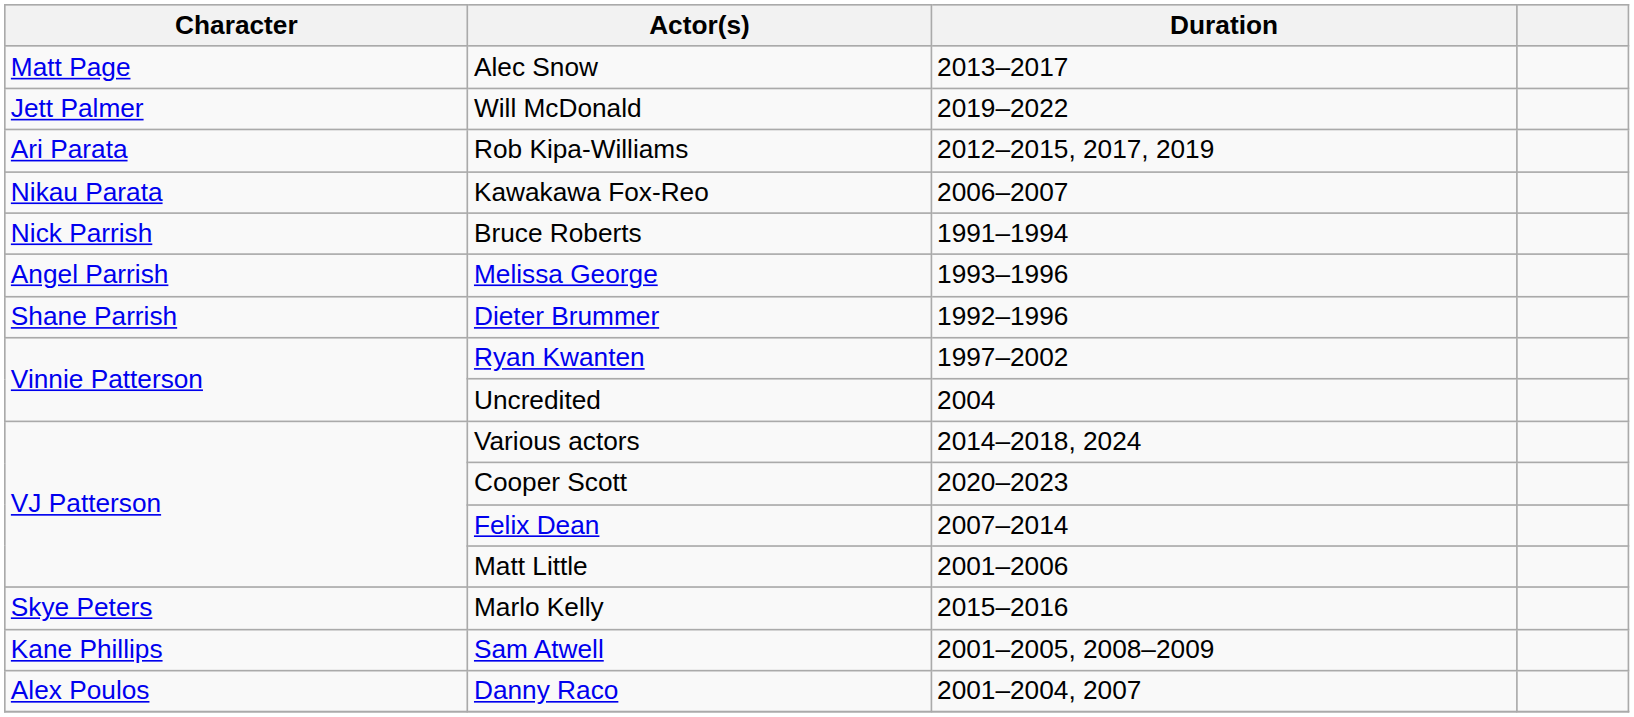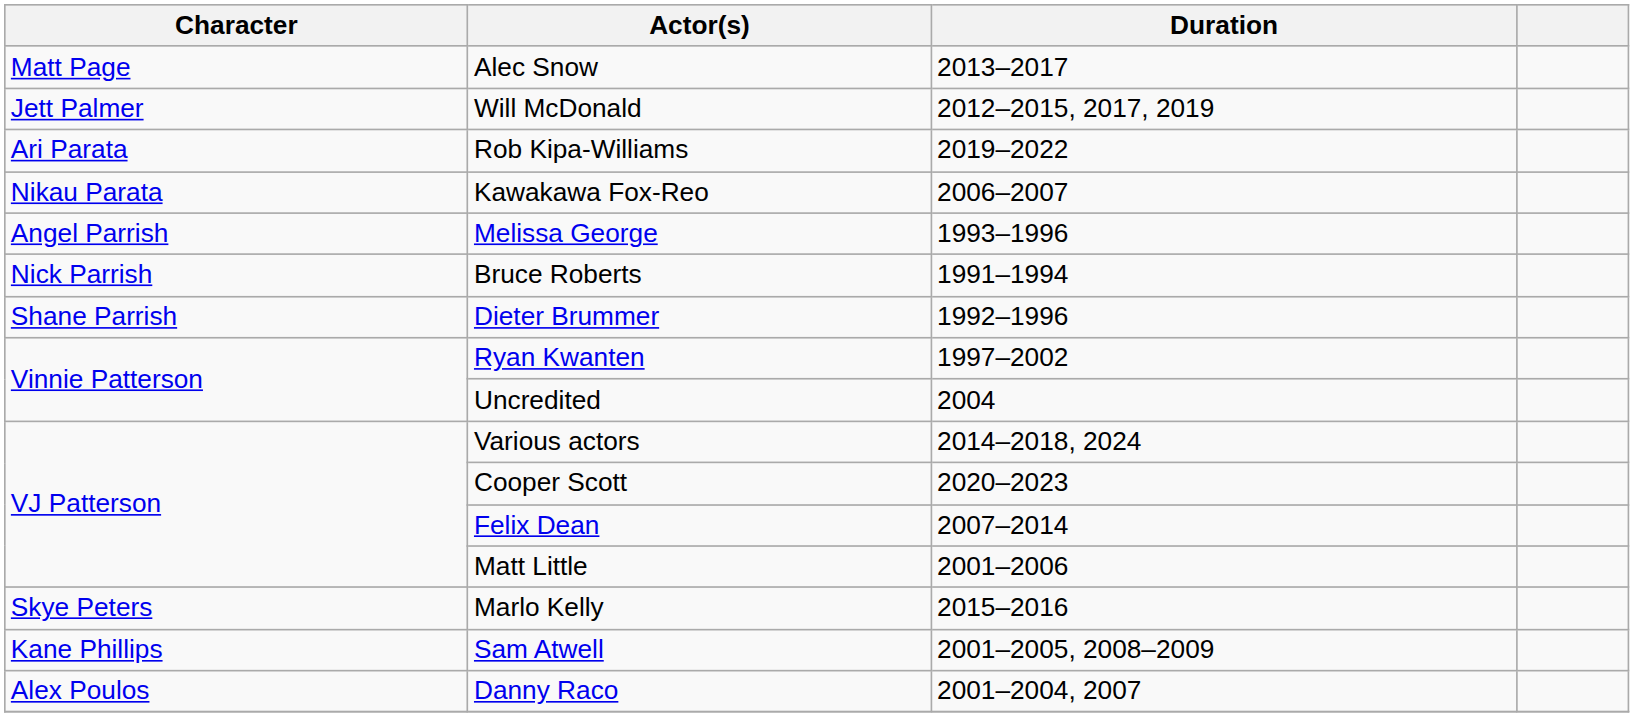Will McDonald | Duration: 2019–2022 -> 2012–2015, 2017, 2019
Rob Kipa-Williams | Duration: 2012–2015, 2017, 2019 -> 2019–2022
rows swapped: Melissa George <-> Bruce Roberts
